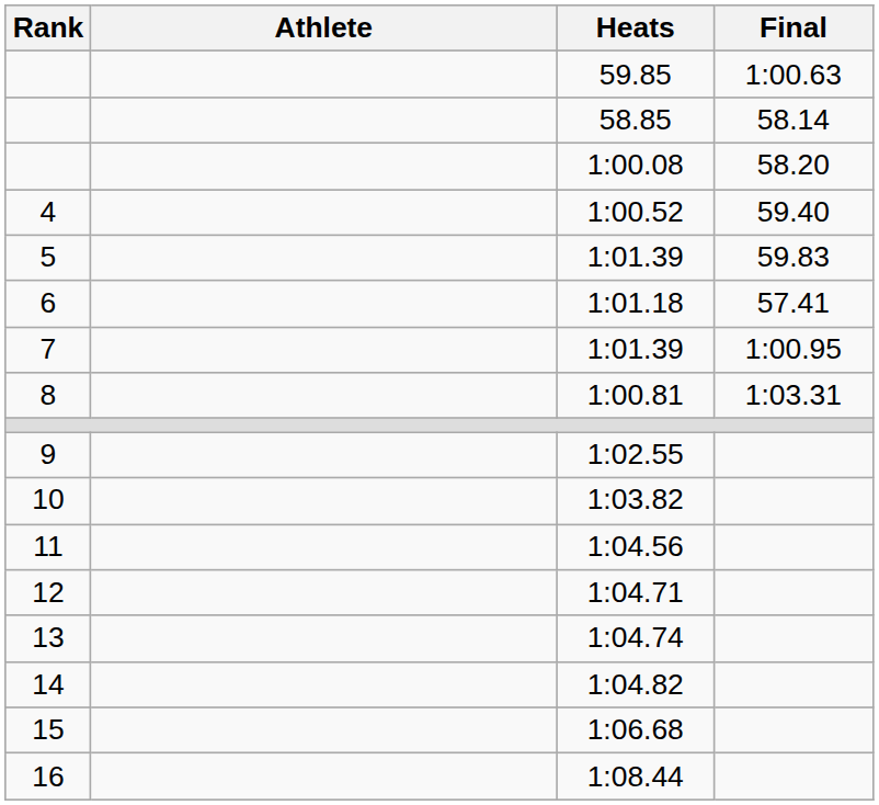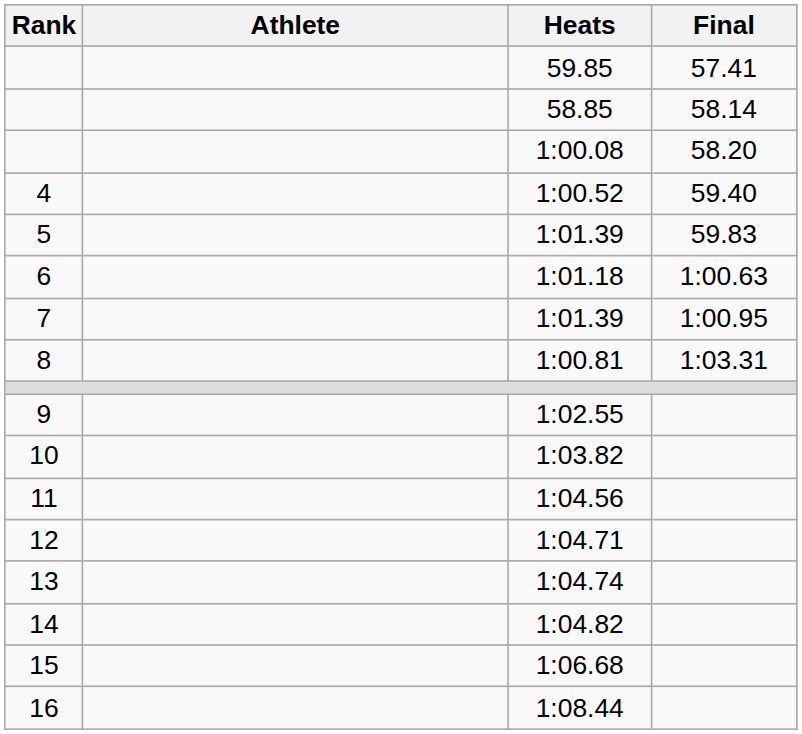59.85 | Final: 1:00.63 -> 57.41
1:01.18 | Final: 57.41 -> 1:00.63
